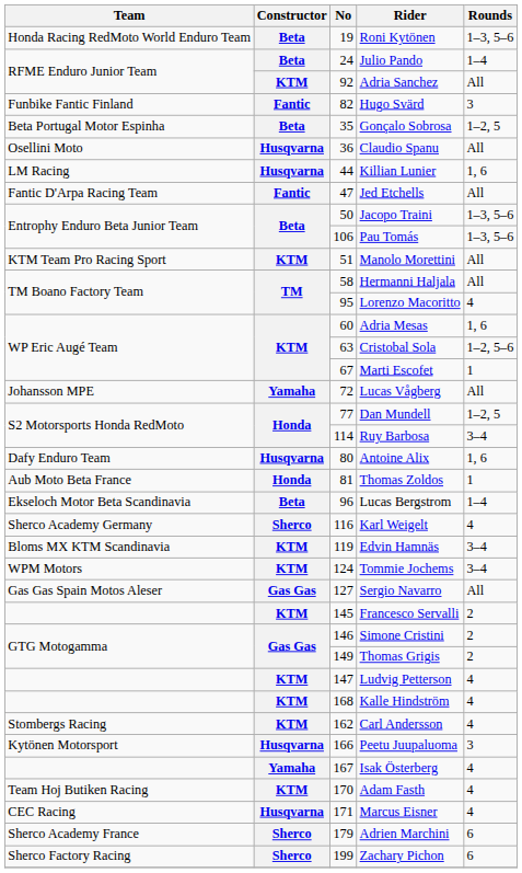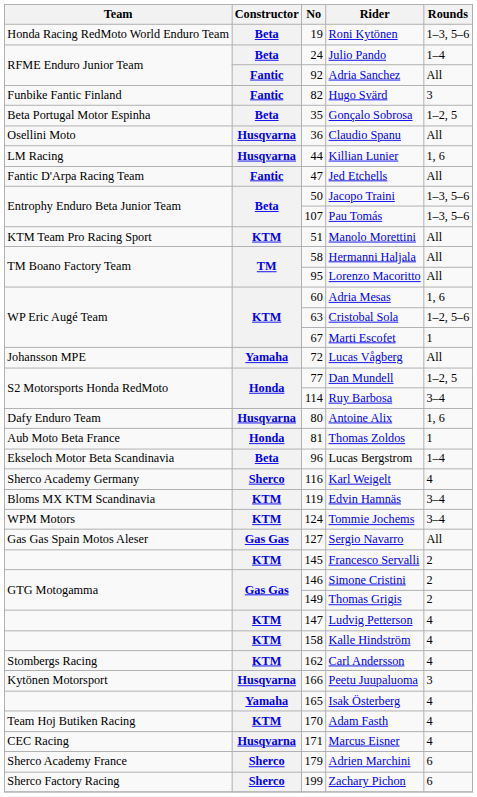Adria Sanchez | Constructor: KTM -> Fantic
Pau Tomás | No: 106 -> 107
Lorenzo Macoritto | Rounds: 4 -> All
Kalle Hindström | No: 168 -> 158
Isak Österberg | No: 167 -> 165
